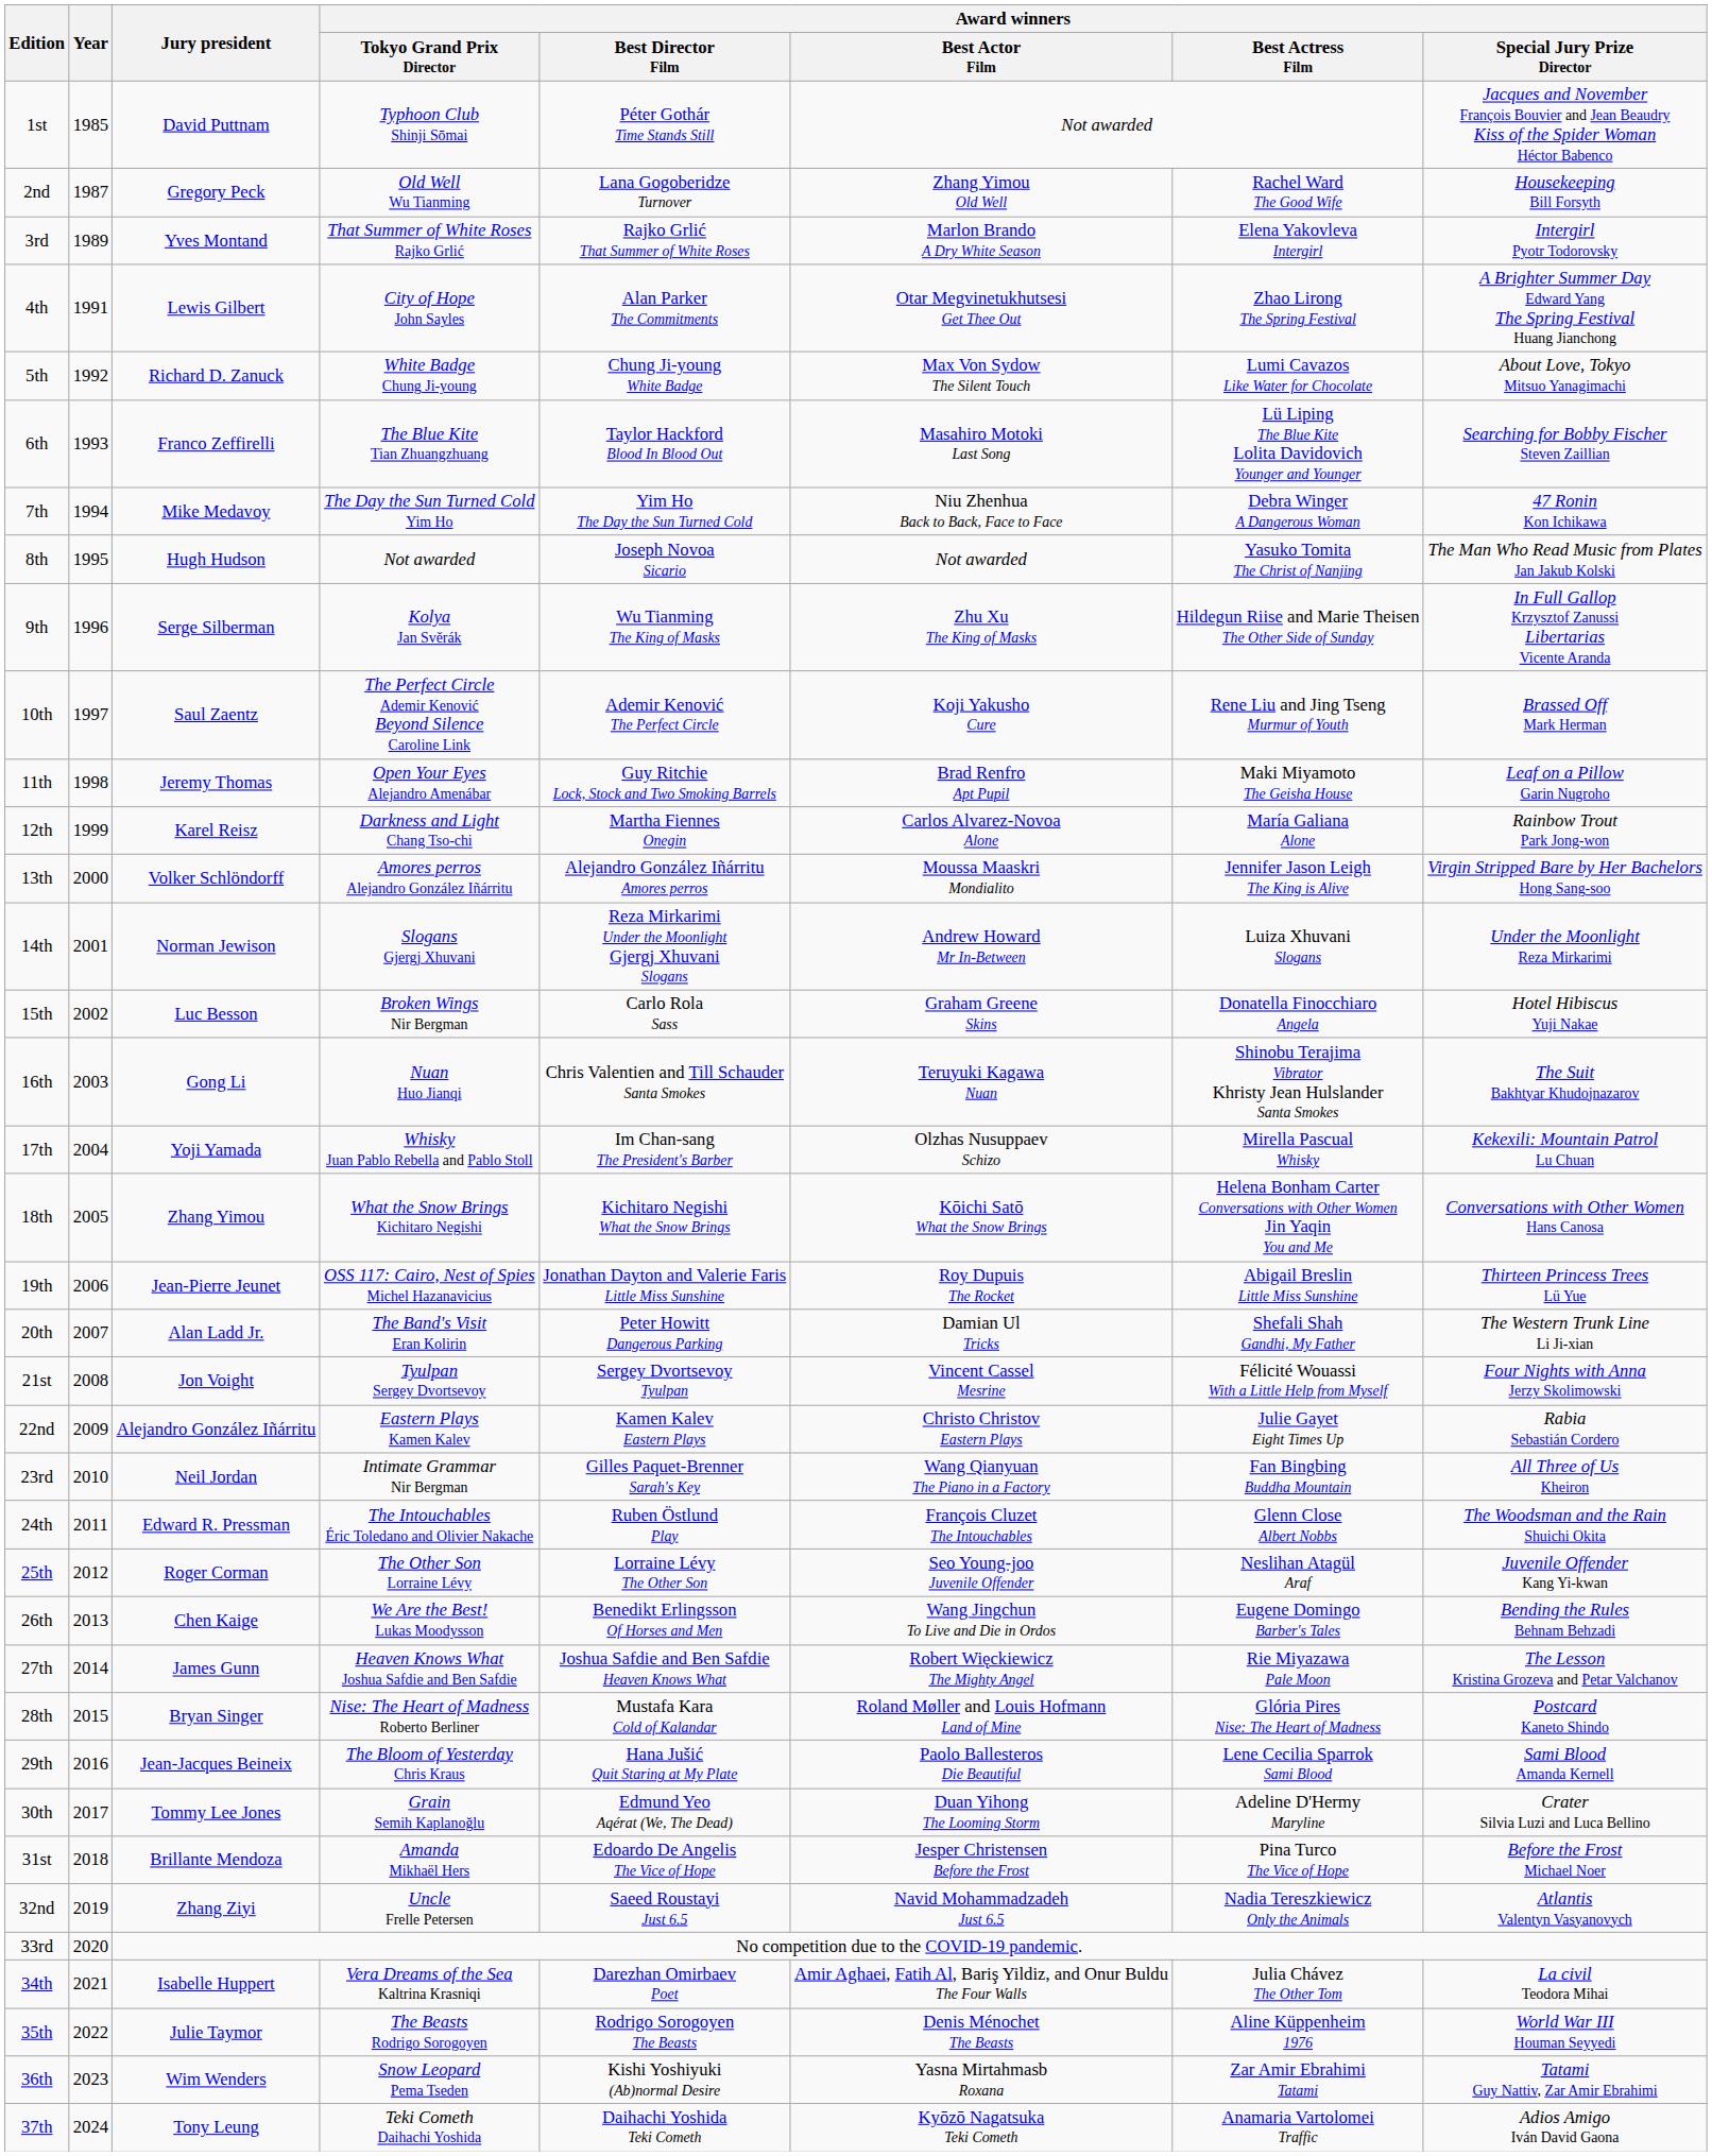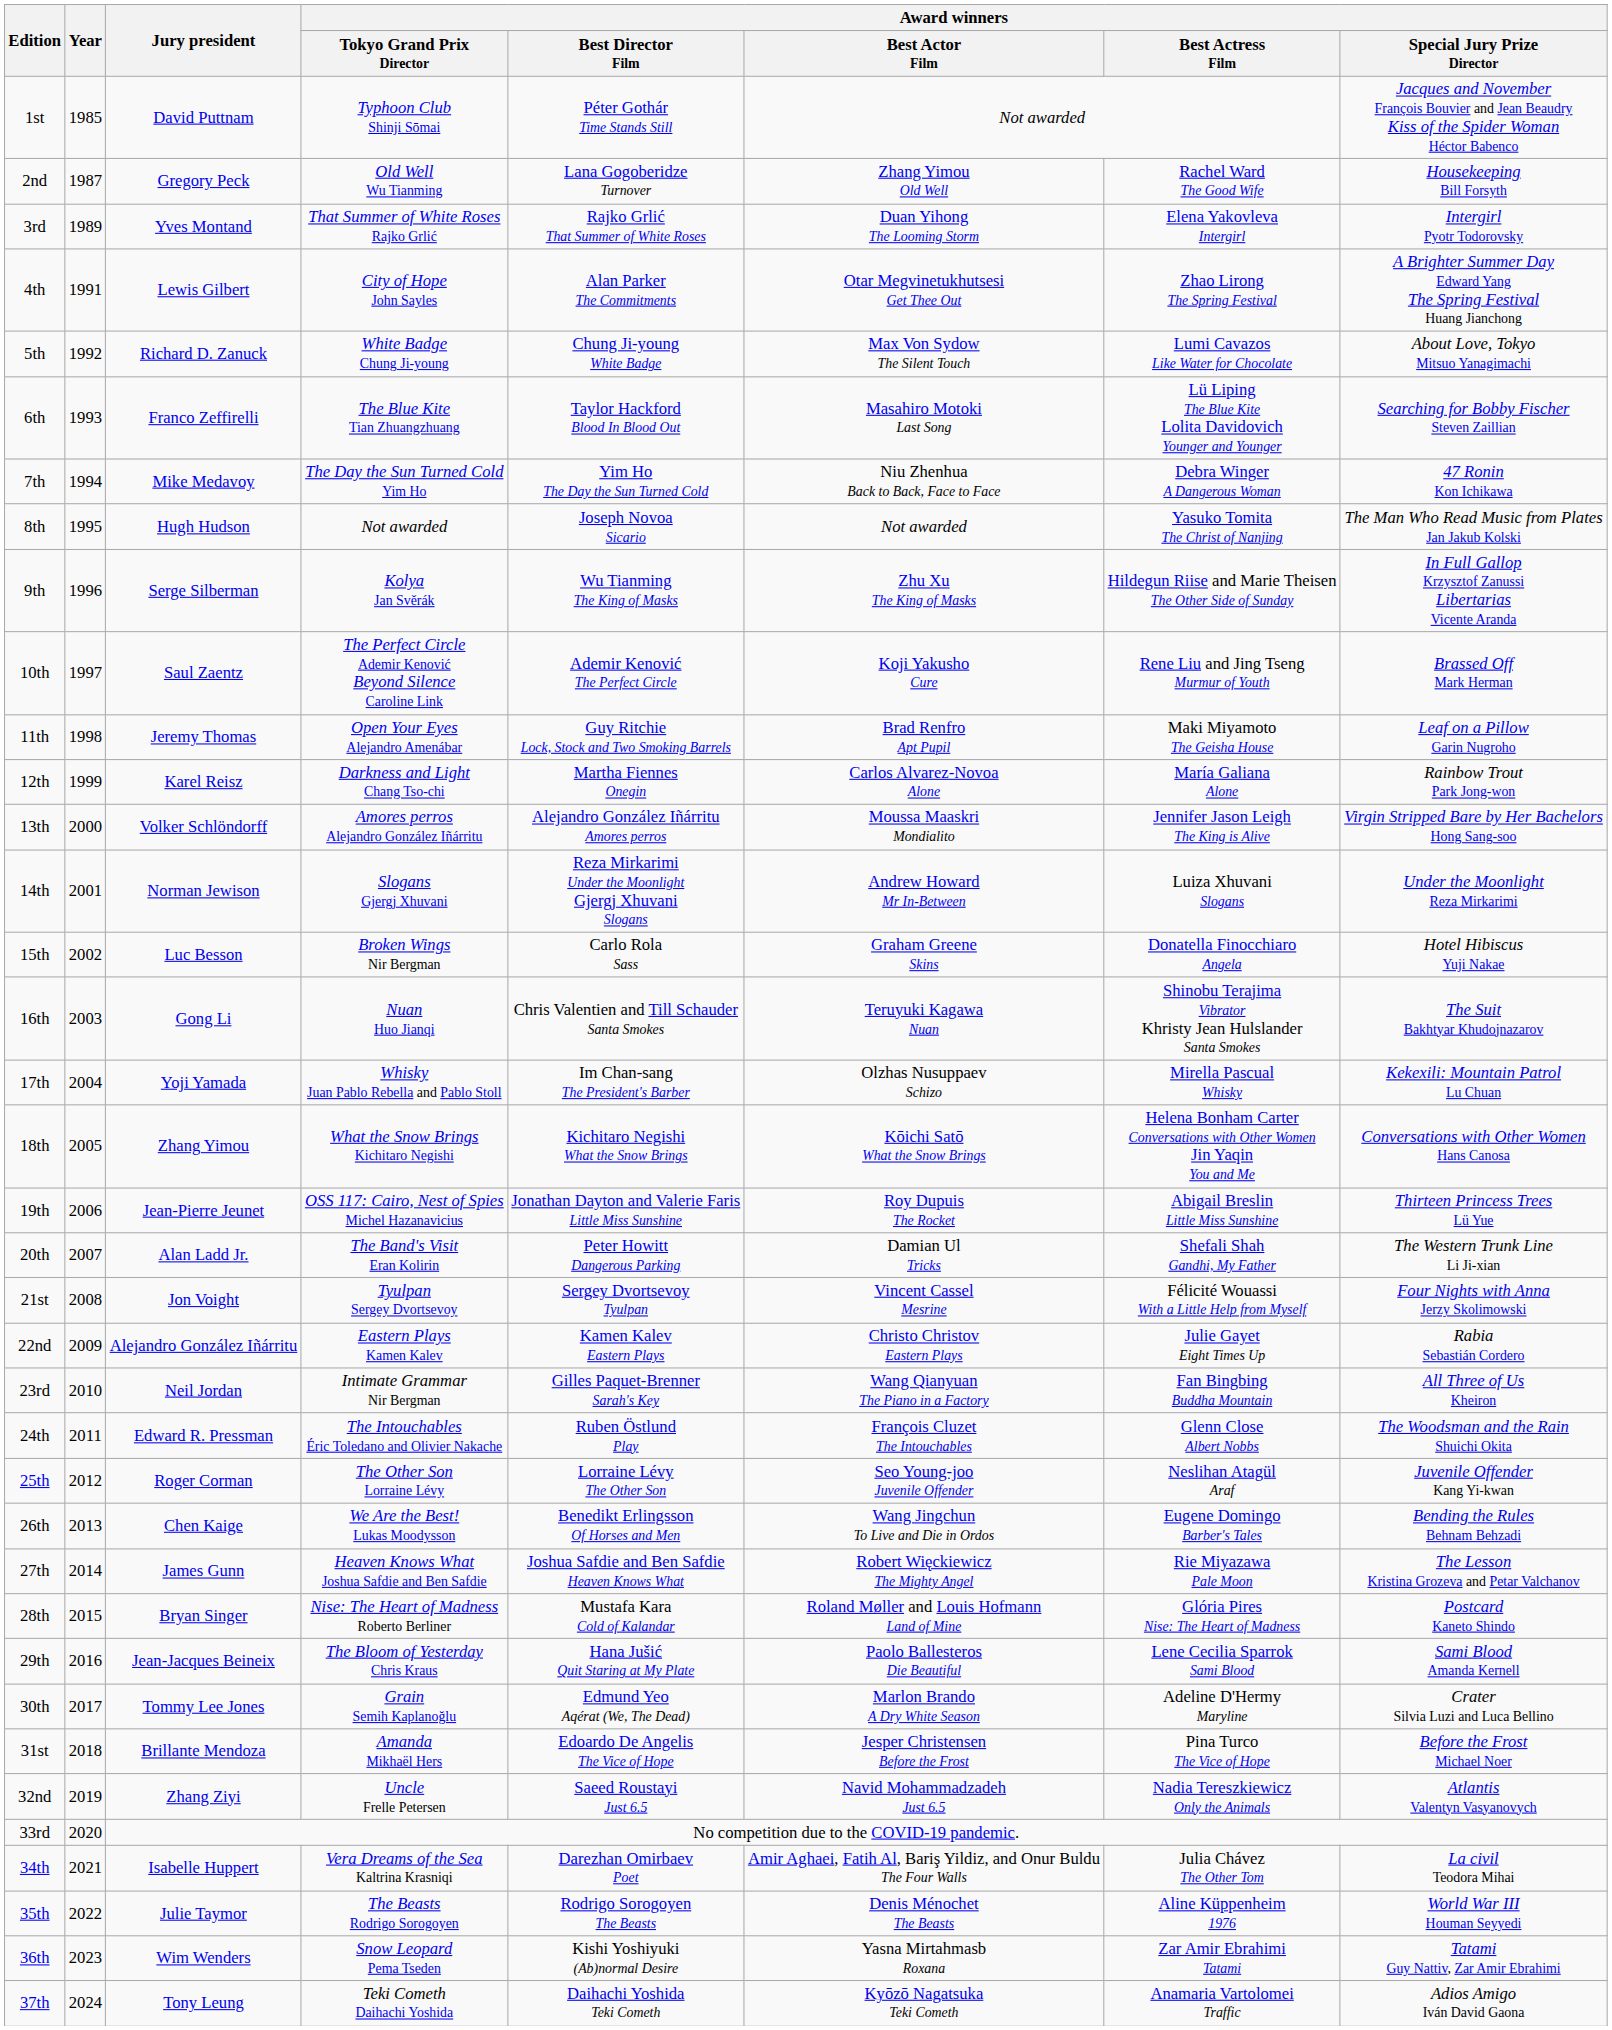3rd | Award winners / Best Actor Film: Marlon Brando A Dry White Season -> Duan Yihong The Looming Storm
30th | Award winners / Best Actor Film: Duan Yihong The Looming Storm -> Marlon Brando A Dry White Season
